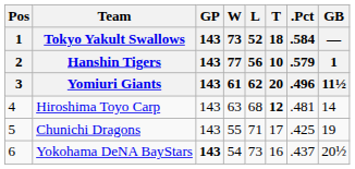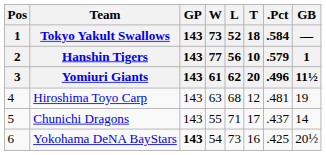Hiroshima Toyo Carp | T / 18 / 10 / 20: bold -> normal
Hiroshima Toyo Carp | GB / — / 1 / 11½: 14 -> 19
Chunichi Dragons | .Pct / .584 / .579 / .496: .425 -> .437
Chunichi Dragons | GB / — / 1 / 11½: 19 -> 14
Yokohama DeNA BayStars | .Pct / .584 / .579 / .496: .437 -> .425
